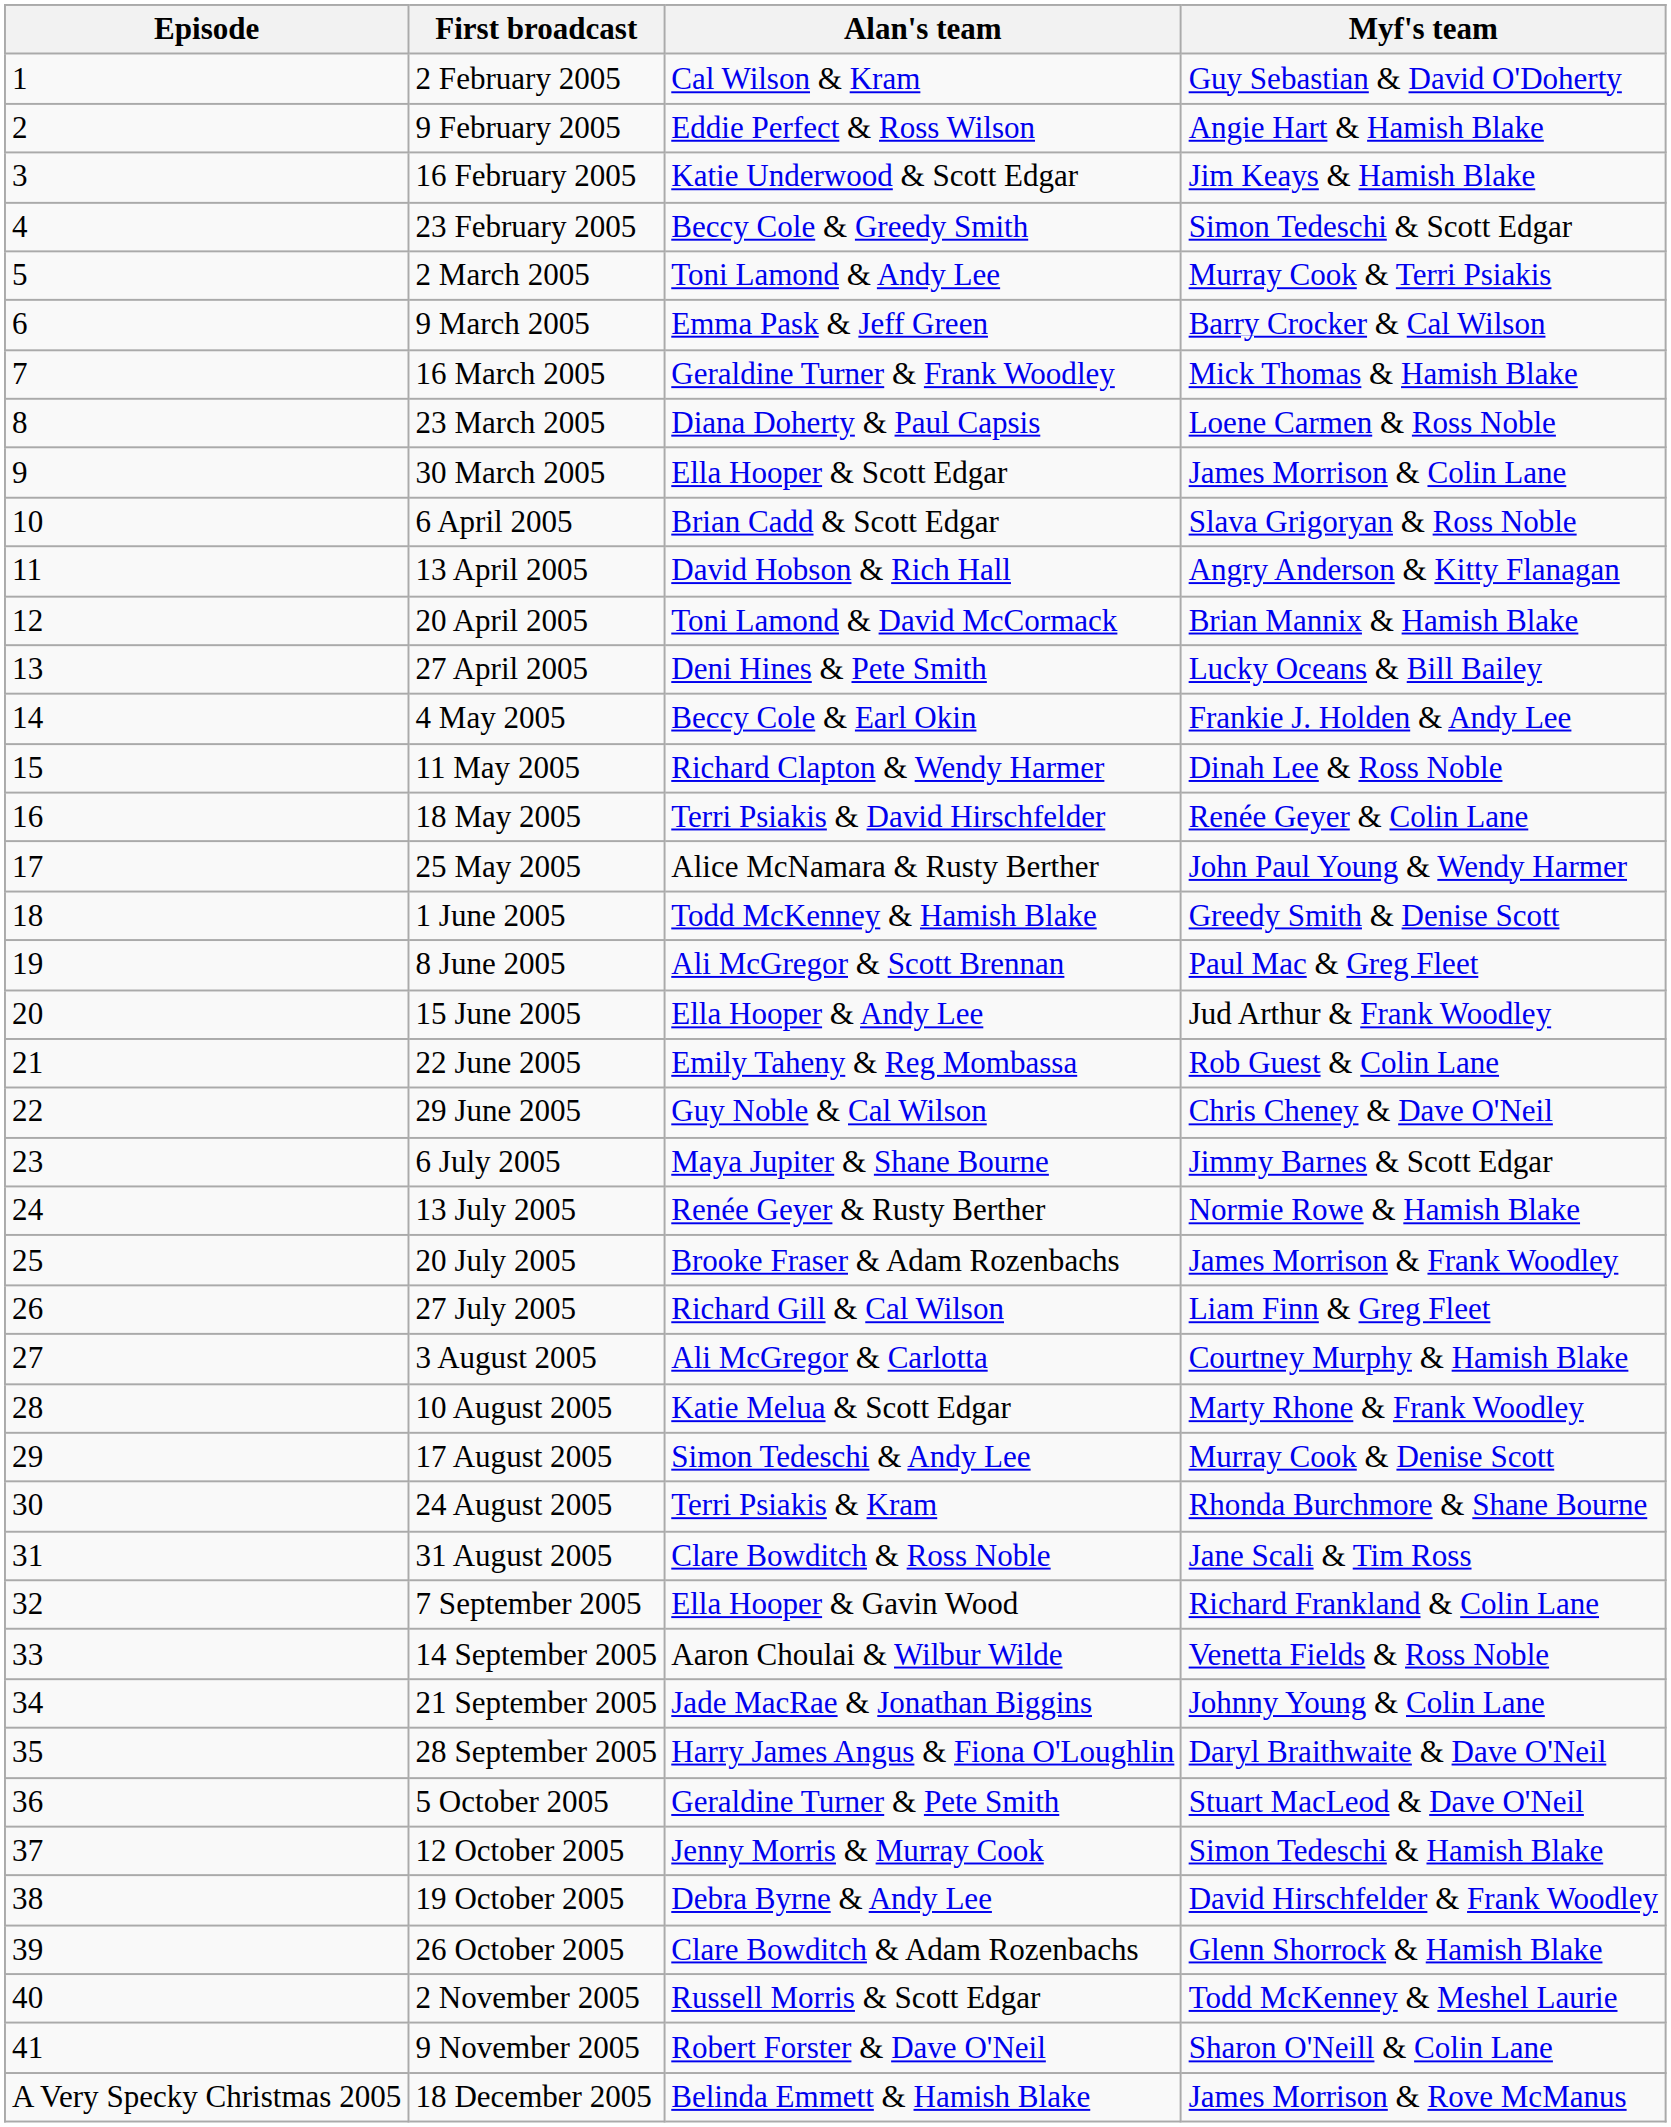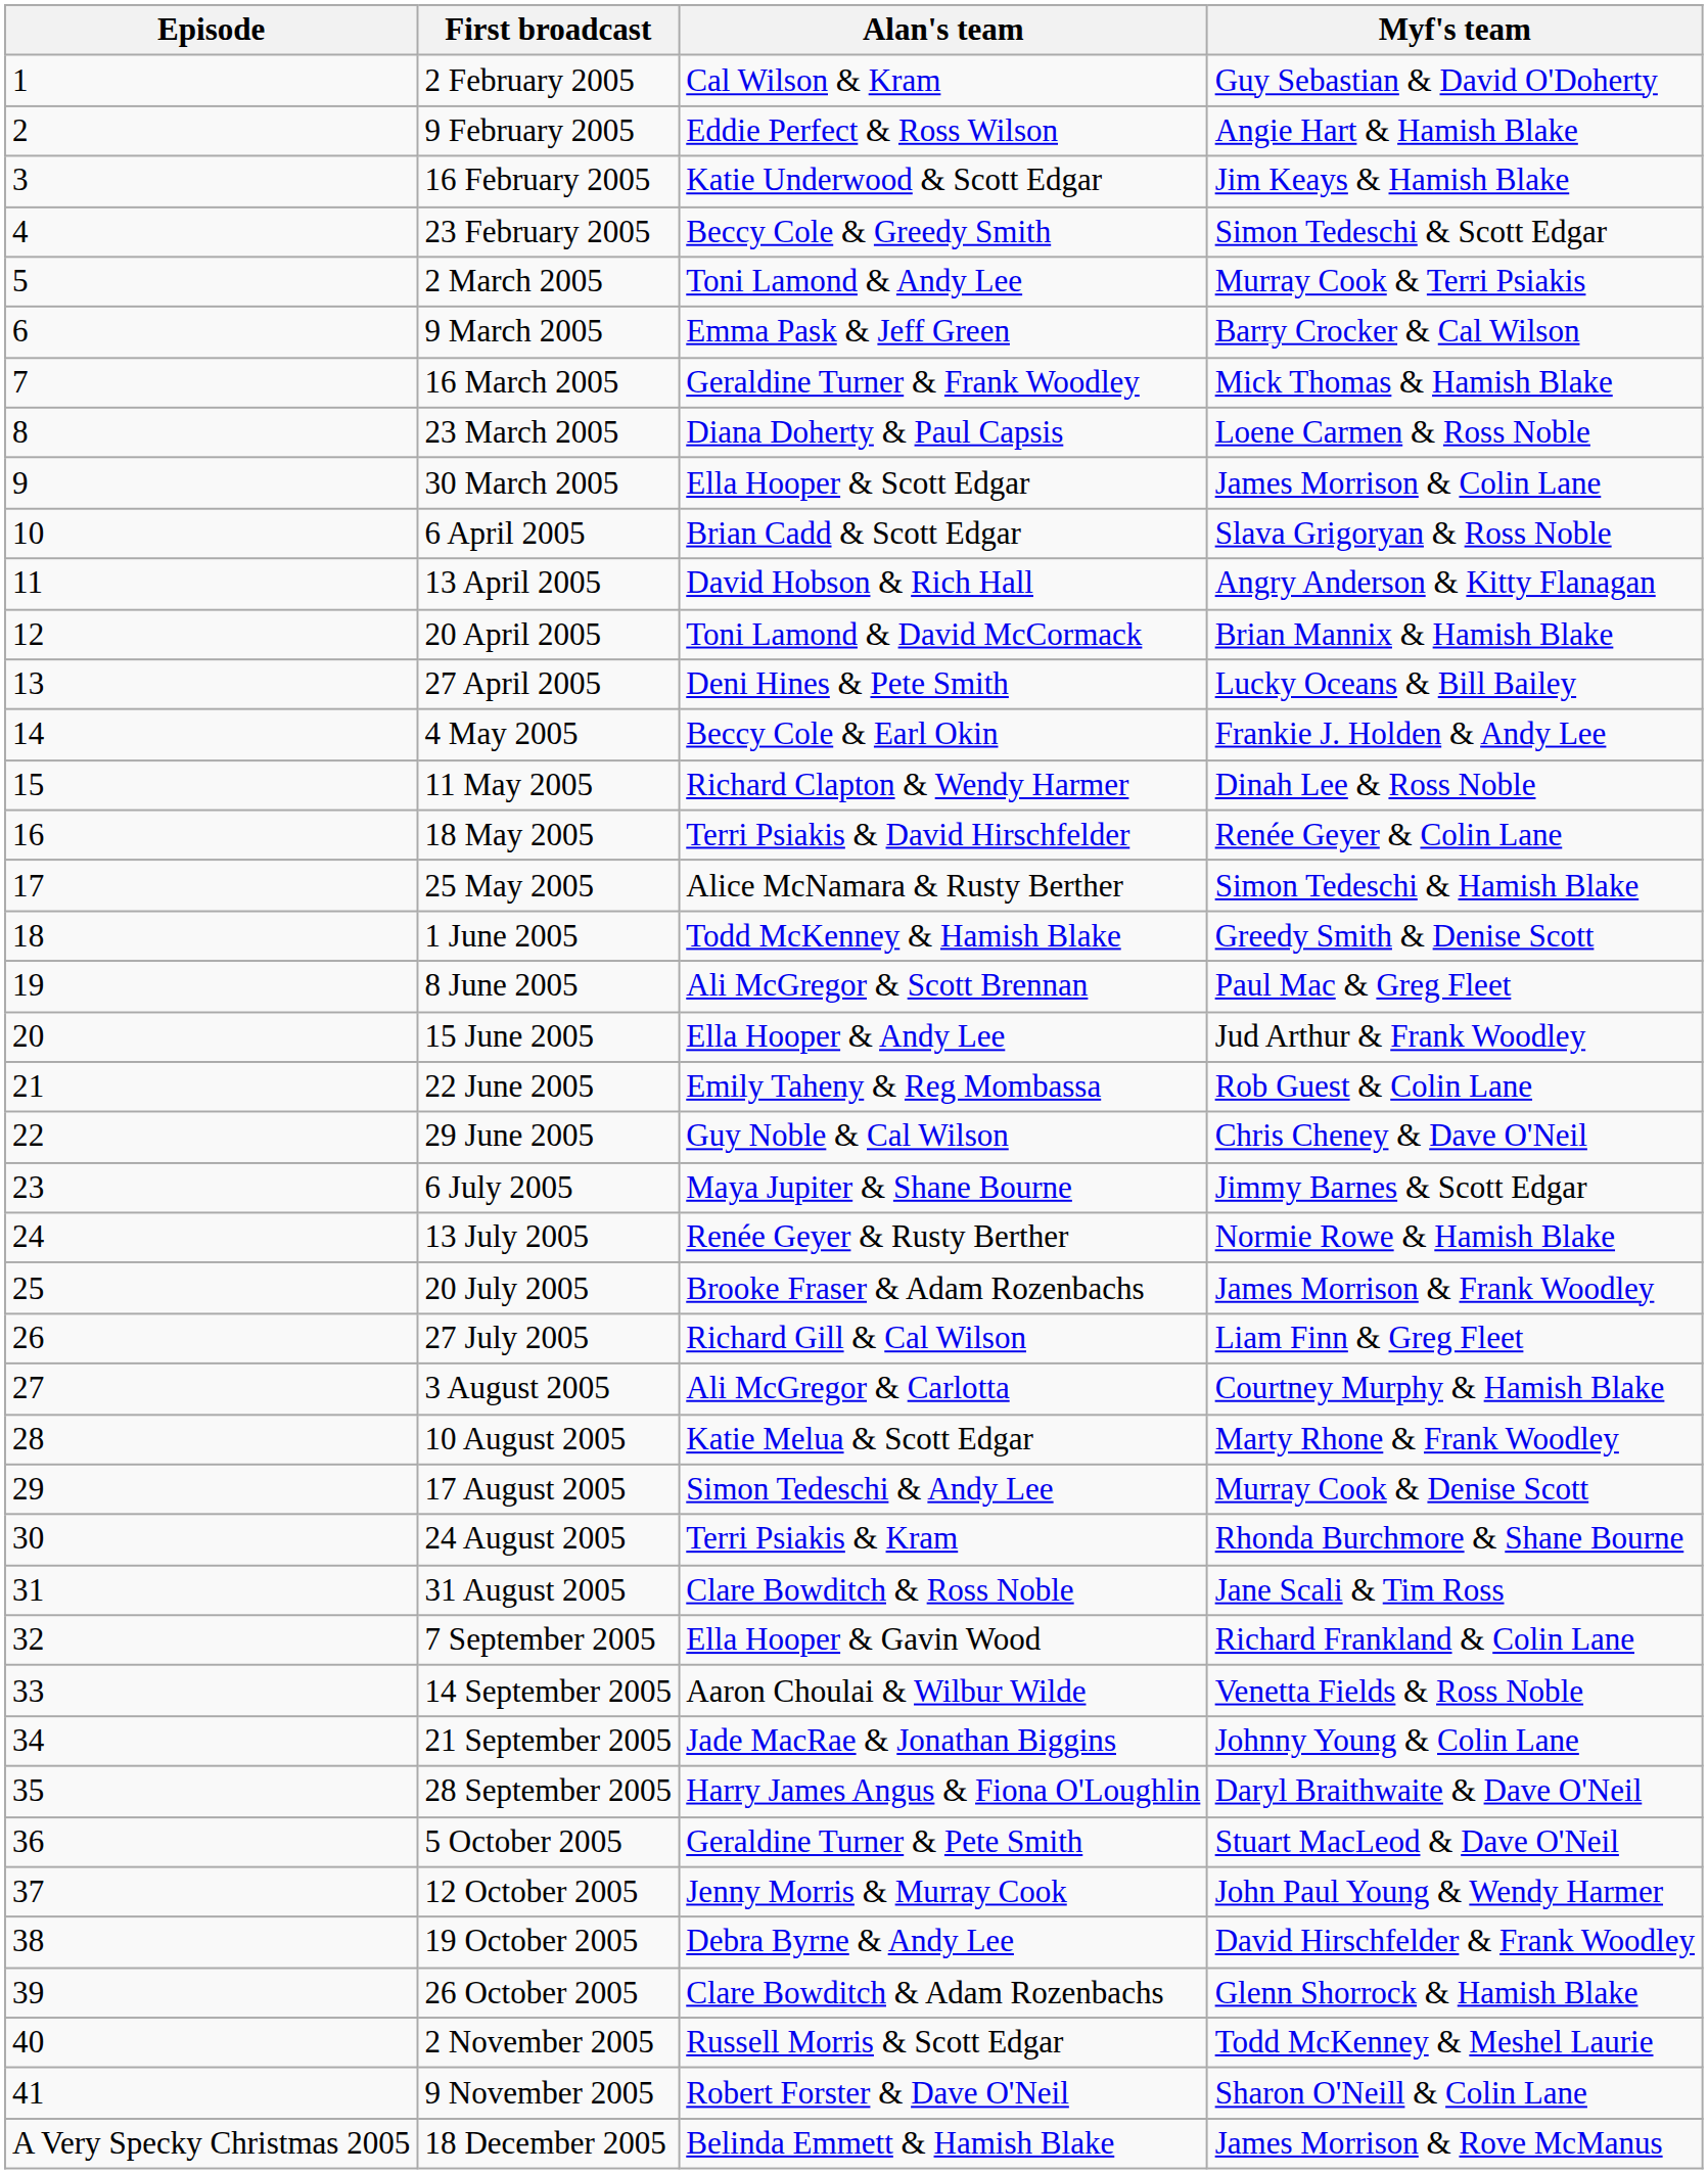25 May 2005 | Myf's team: John Paul Young & Wendy Harmer -> Simon Tedeschi & Hamish Blake
12 October 2005 | Myf's team: Simon Tedeschi & Hamish Blake -> John Paul Young & Wendy Harmer
